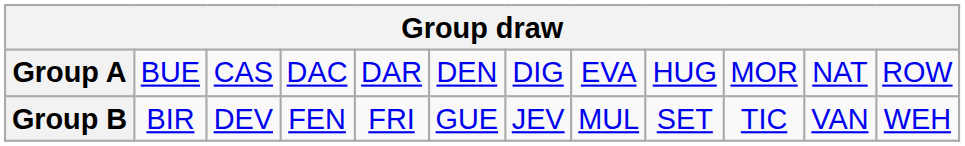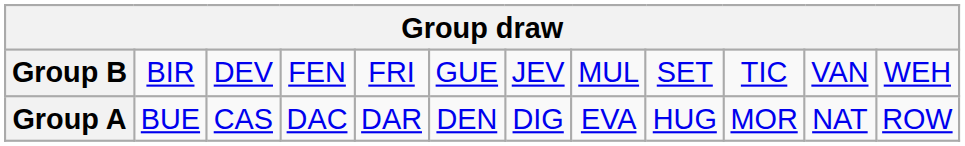rows swapped: Group A <-> Group B
